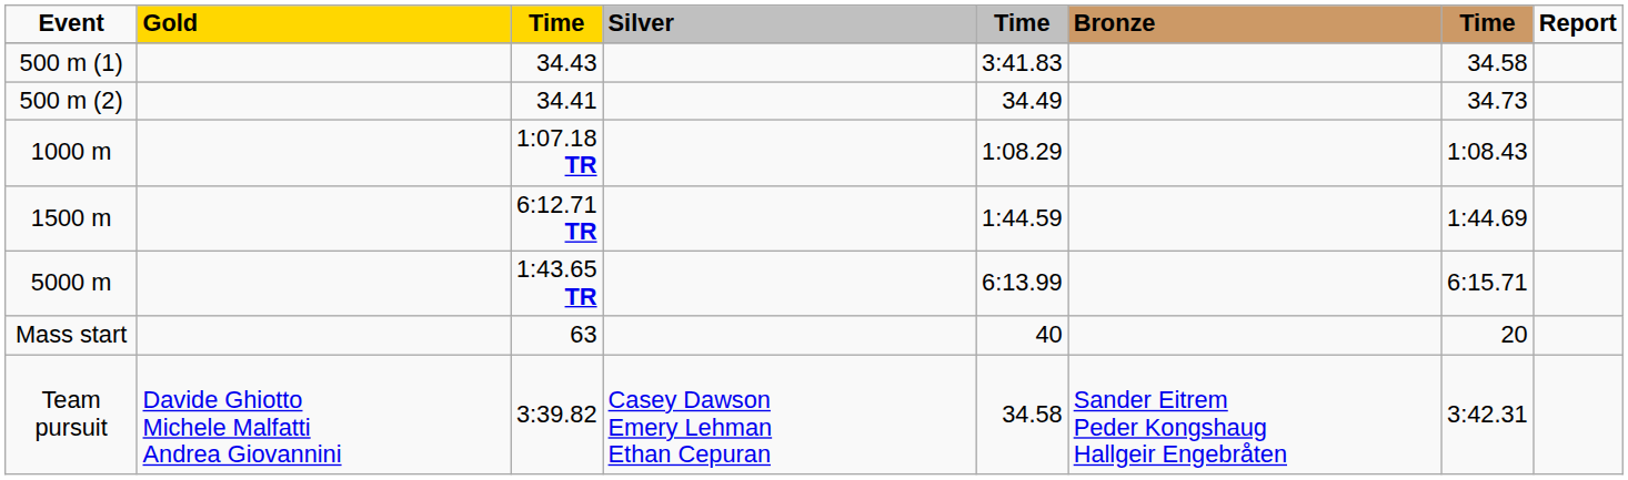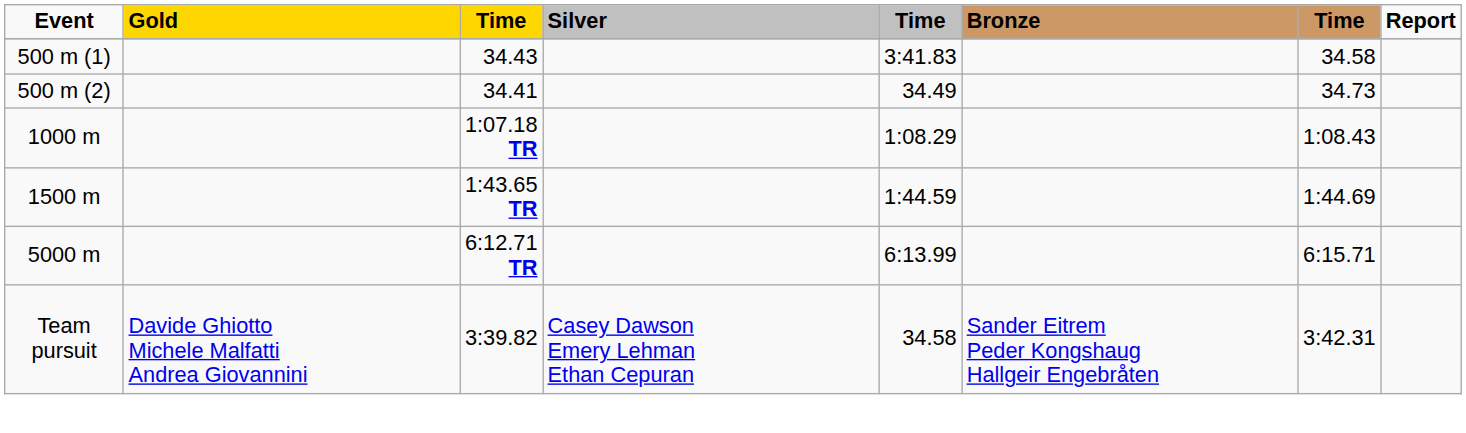1500 m | column 3: 6:12.71 TR -> 1:43.65 TR
5000 m | column 3: 1:43.65 TR -> 6:12.71 TR
- row: Mass start | 63 | 40 | 20
